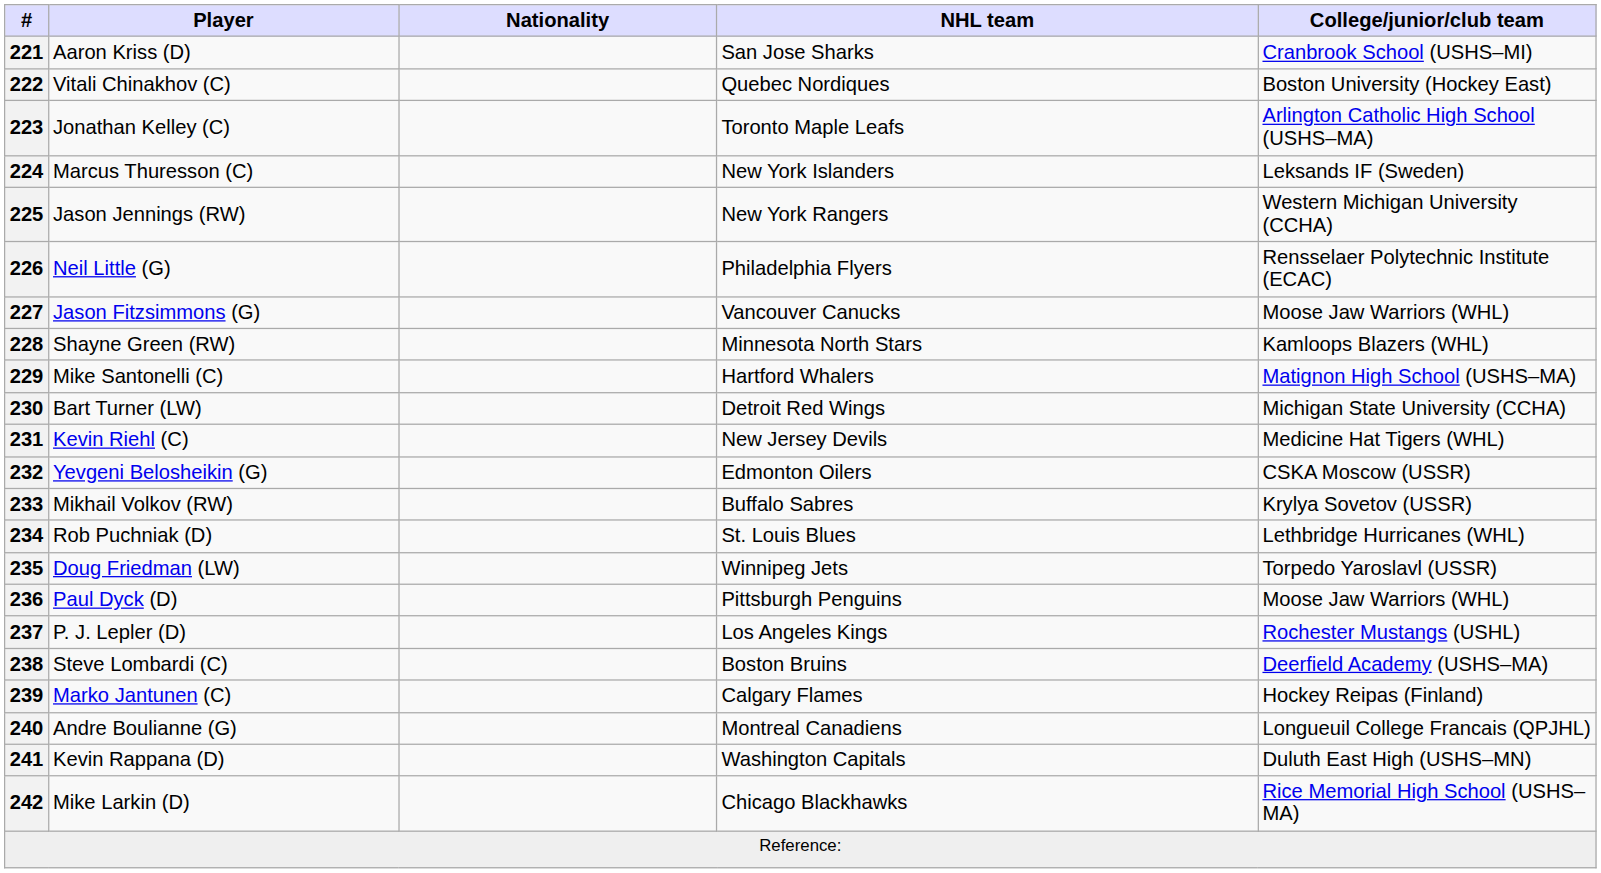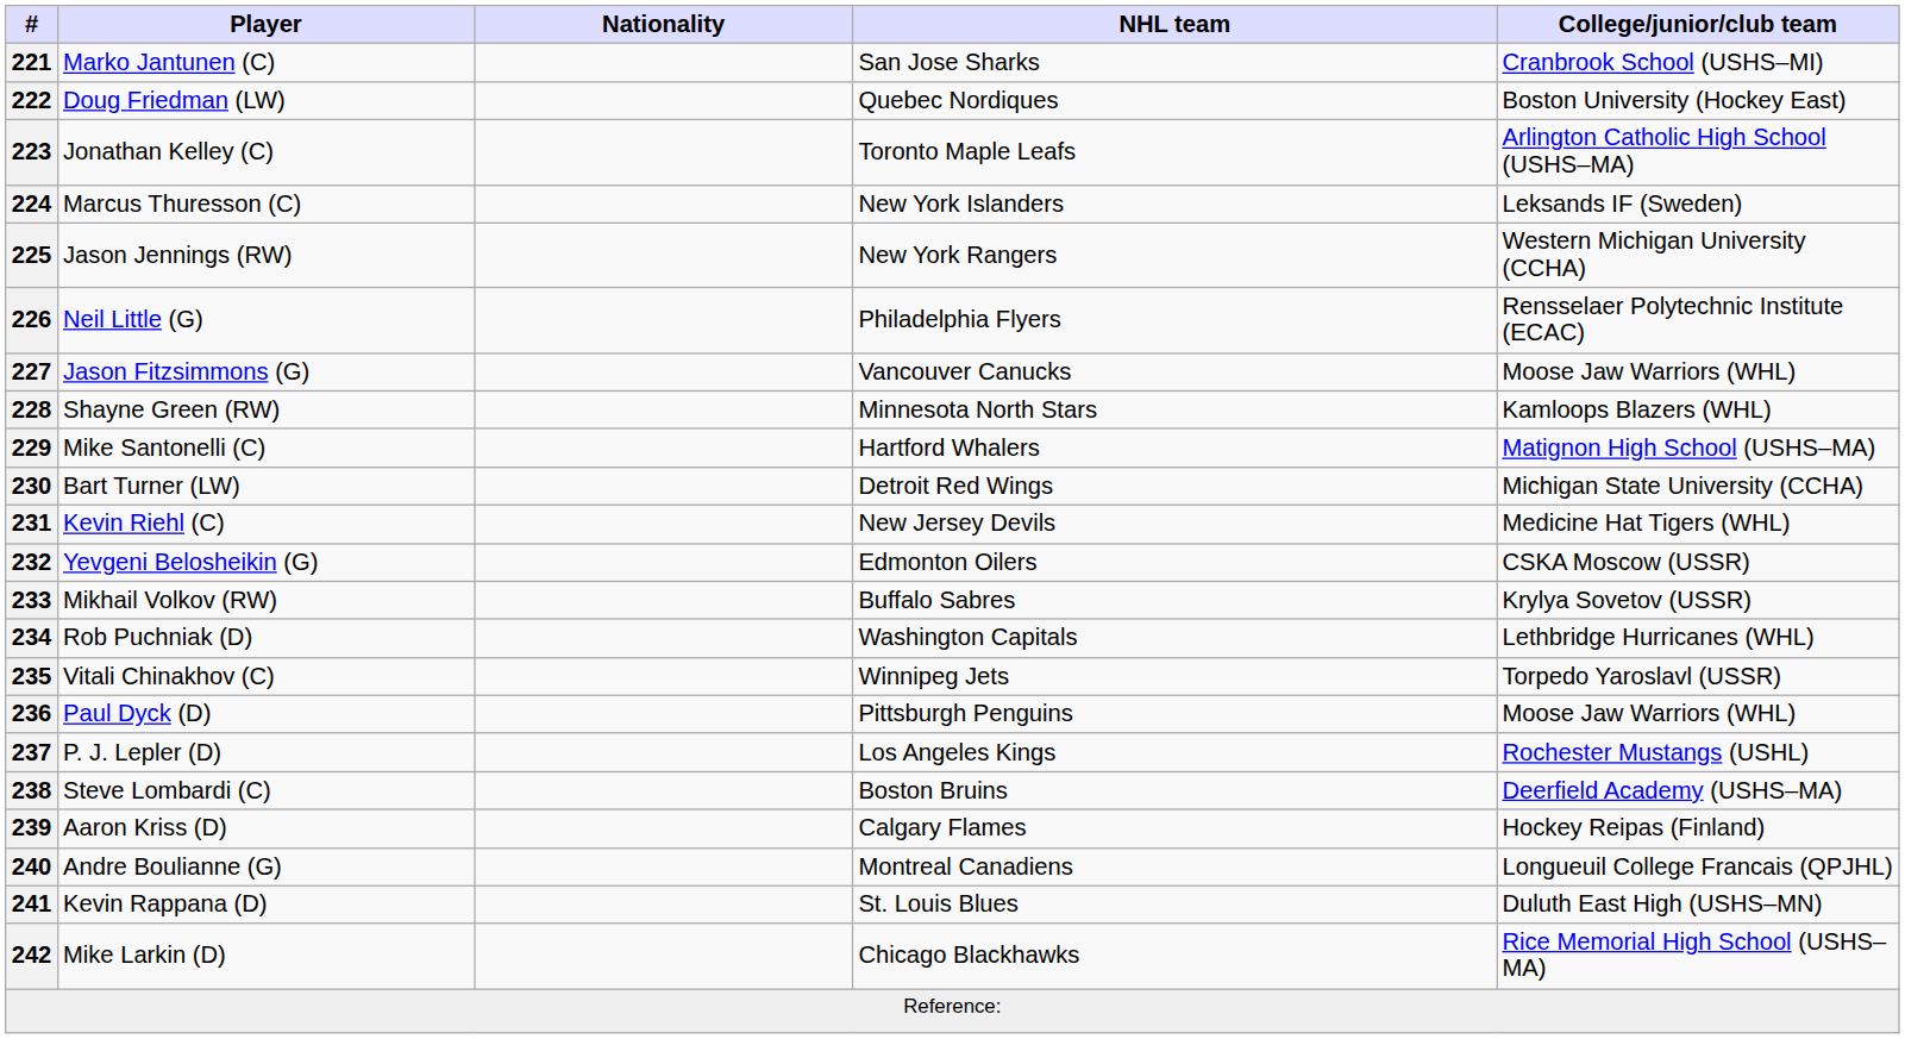221 | Player: Aaron Kriss (D) -> Marko Jantunen (C)
222 | Player: Vitali Chinakhov (C) -> Doug Friedman (LW)
234 | NHL team: St. Louis Blues -> Washington Capitals
235 | Player: Doug Friedman (LW) -> Vitali Chinakhov (C)
239 | Player: Marko Jantunen (C) -> Aaron Kriss (D)
241 | NHL team: Washington Capitals -> St. Louis Blues
